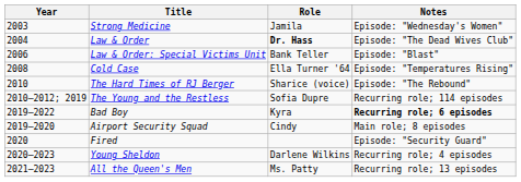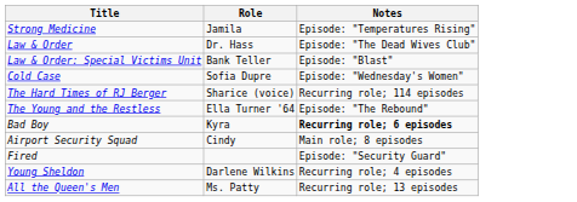- column: Year | 2003 | 2004 | 2006 | 2008 | 2010 | 2010–2012; 2019 | 2019–2022 | 2019–2020 | 2020 | 2020–2023 | 2021–2023
Strong Medicine | Notes: Episode: "Wednesday's Women" -> Episode: "Temperatures Rising"
Law & Order | Role: bold -> normal
Cold Case | Role: Ella Turner '64 -> Sofia Dupre
Cold Case | Notes: Episode: "Temperatures Rising" -> Episode: "Wednesday's Women"
The Hard Times of RJ Berger | Notes: Episode: "The Rebound" -> Recurring role; 114 episodes
The Young and the Restless | Role: Sofia Dupre -> Ella Turner '64
The Young and the Restless | Notes: Recurring role; 114 episodes -> Episode: "The Rebound"
